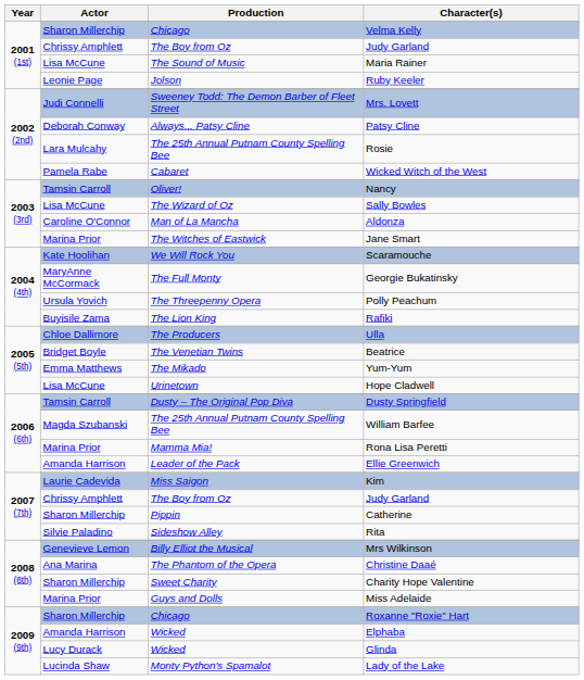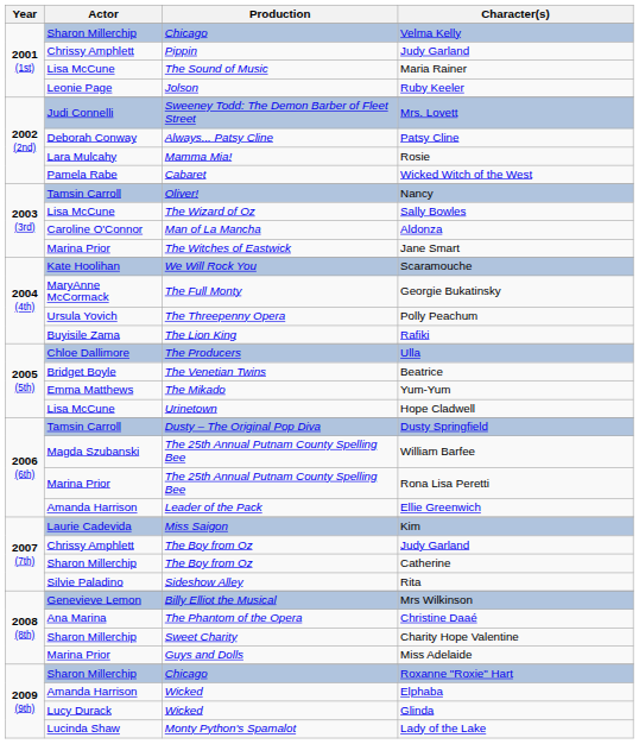2001 (1st) / Judy Garland | Production: The Boy from Oz -> Pippin
Rosie | Production: The 25th Annual Putnam County Spelling Bee -> Mamma Mia!
Rona Lisa Peretti | Production: Mamma Mia! -> The 25th Annual Putnam County Spelling Bee
Catherine | Production: Pippin -> The Boy from Oz
